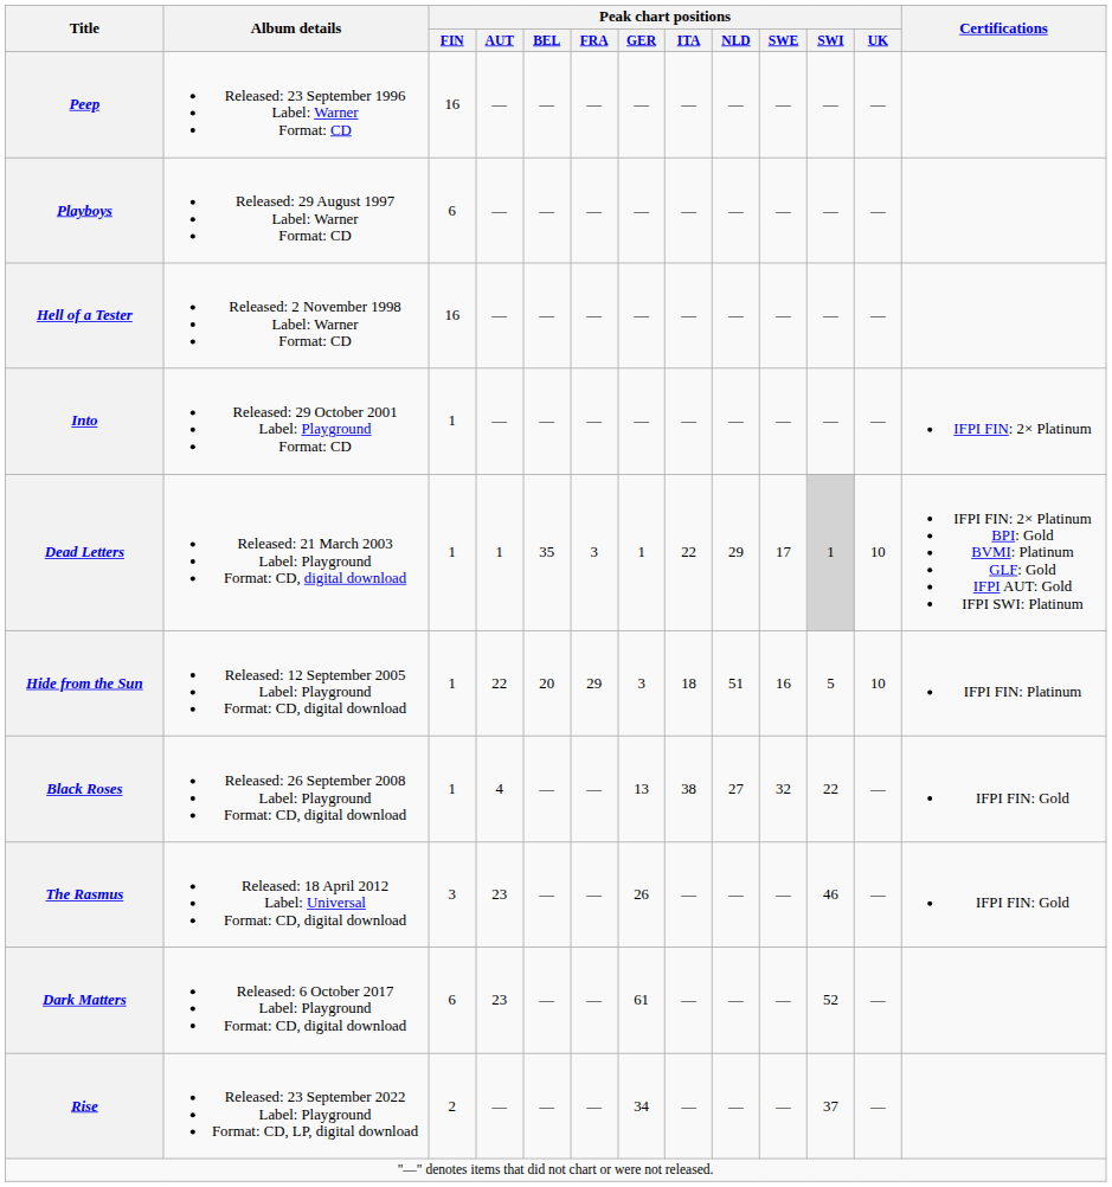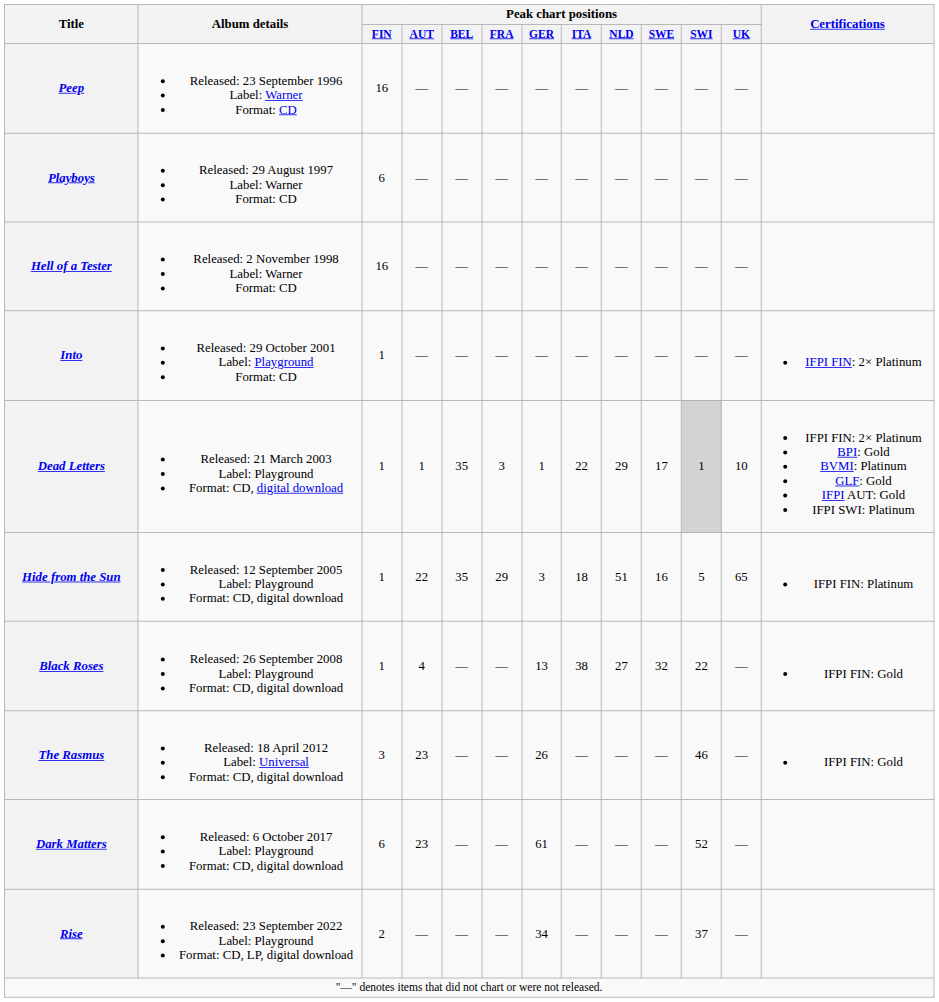Hide from the Sun | Peak chart positions / BEL: 20 -> 35
Hide from the Sun | Peak chart positions / UK: 10 -> 65
